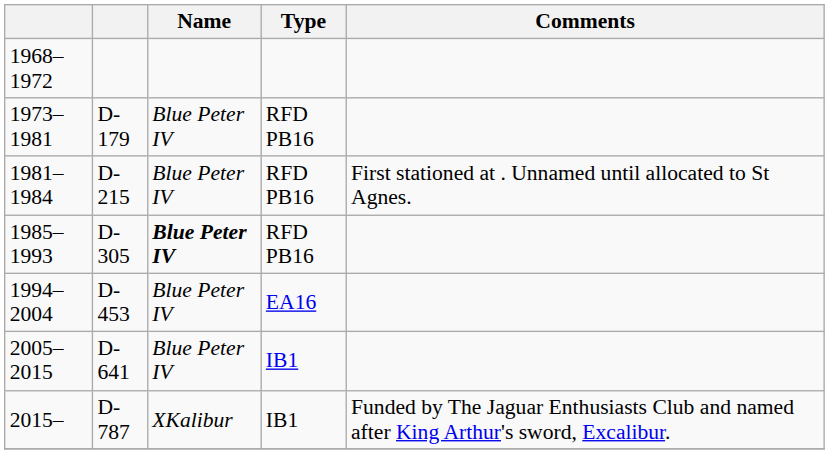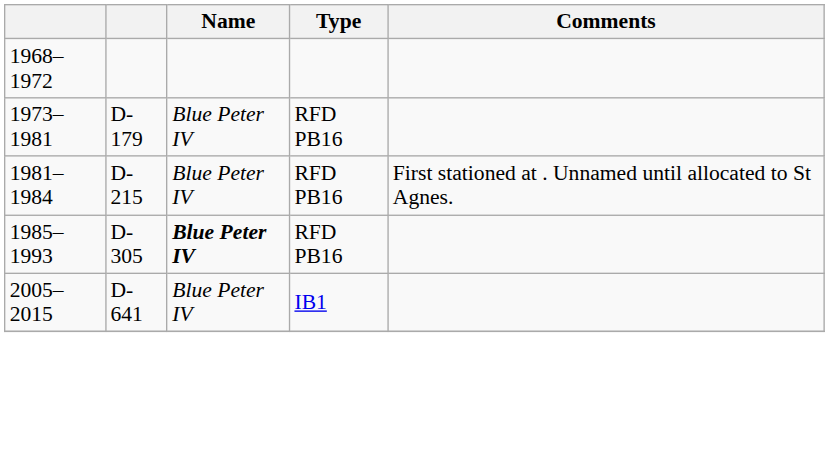- row: 1994–2004 | D-453 | Blue Peter IV | EA16
- row: 2015– | D-787 | XKalibur | IB1 | Funded by The Jaguar Enthusiasts Club and named after King Arthur's sword, Excalibur.
